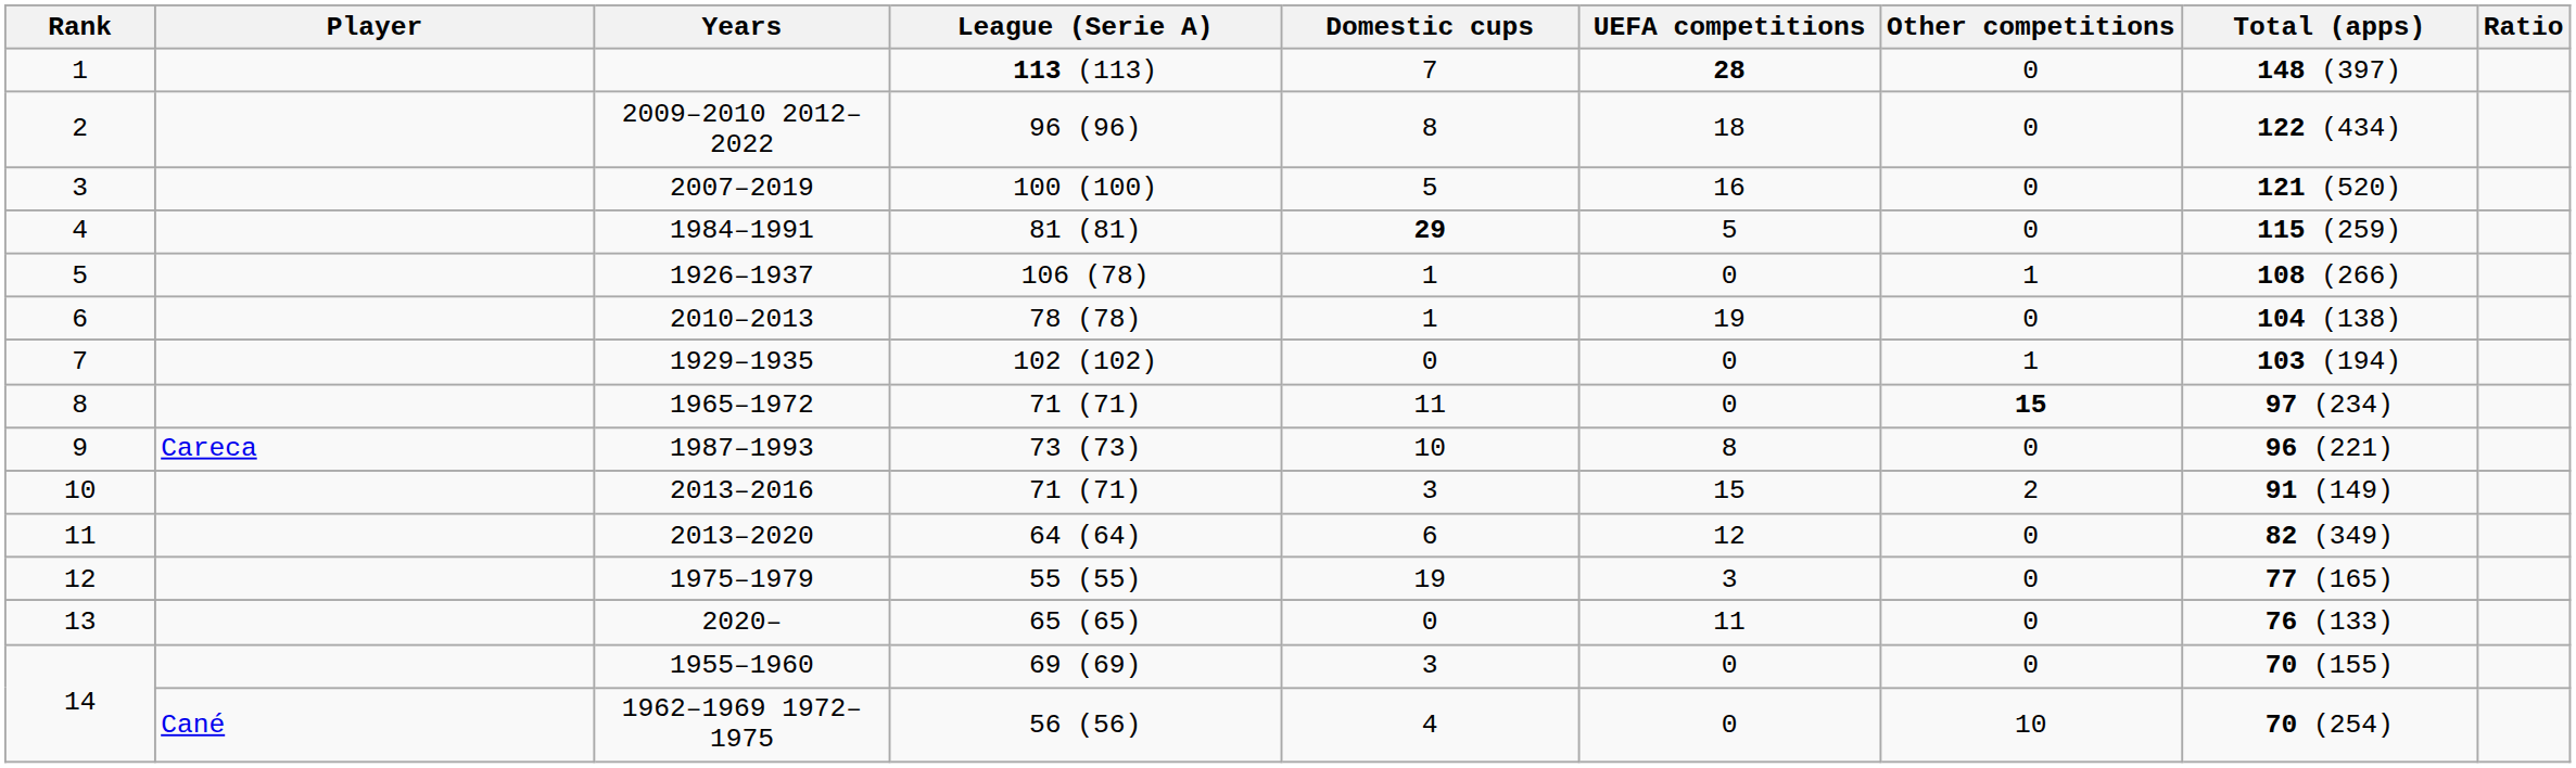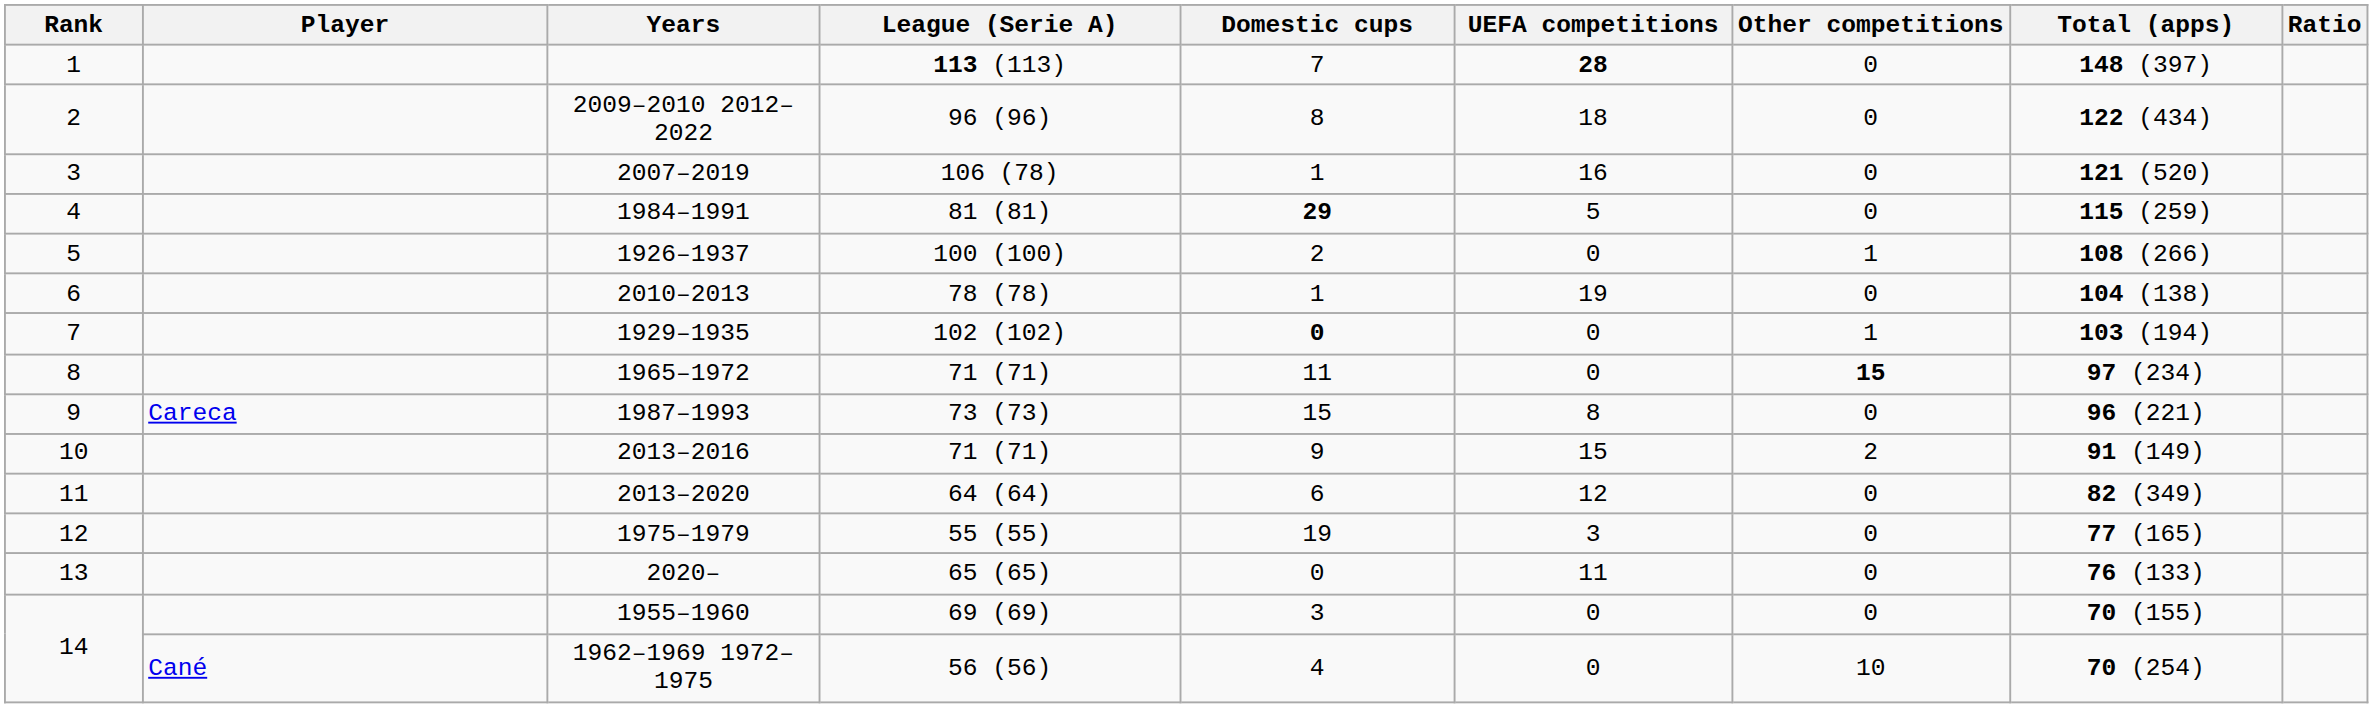2007–2019 | League (Serie A): 100 (100) -> 106 (78)
2007–2019 | Domestic cups: 5 -> 1
1926–1937 | League (Serie A): 106 (78) -> 100 (100)
1926–1937 | Domestic cups: 1 -> 2
1929–1935 | Domestic cups: normal -> bold
1987–1993 | Domestic cups: 10 -> 15
2013–2016 | Domestic cups: 3 -> 9
